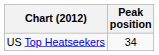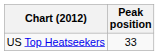US Top Heatseekers | Peak position: 34 -> 33
